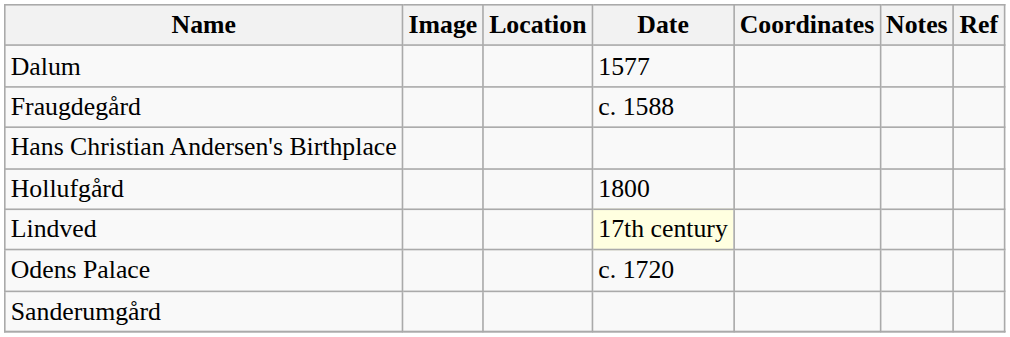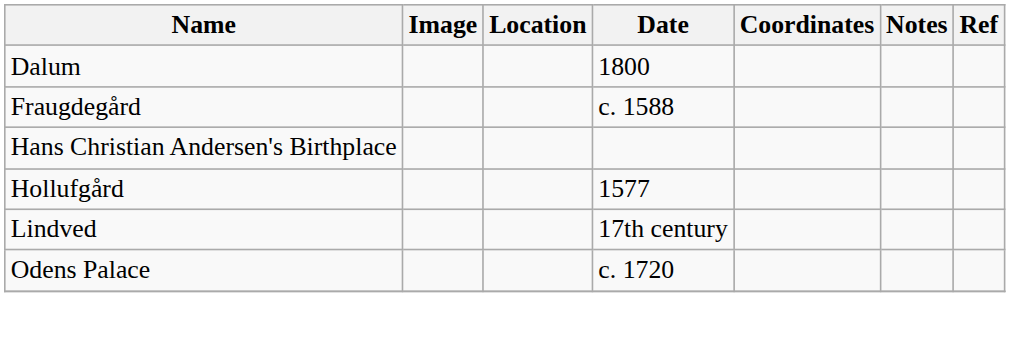Dalum | Date: 1577 -> 1800
Hollufgård | Date: 1800 -> 1577
Lindved | Date: lightyellow background -> no background
- row: Sanderumgård
